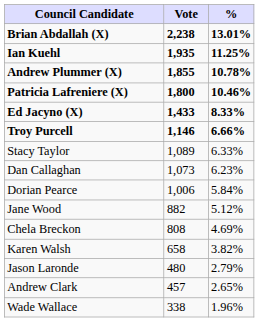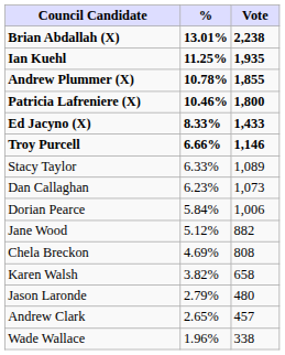columns swapped: Vote <-> %
